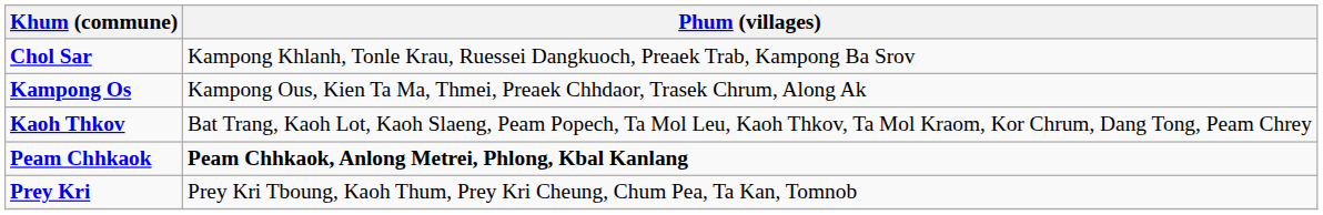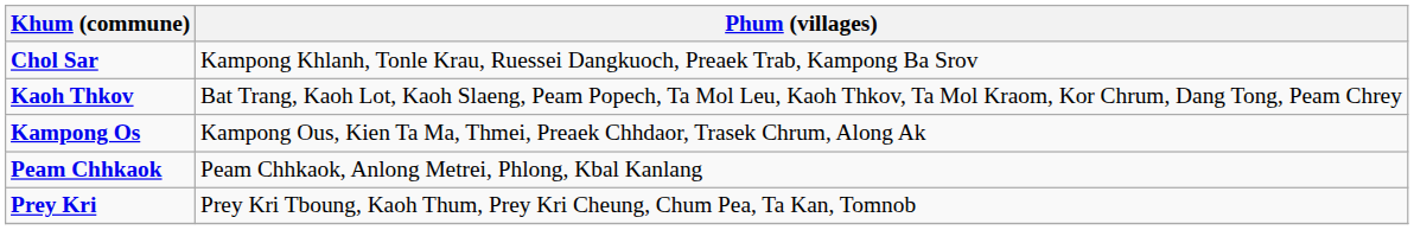rows swapped: Kaoh Thkov <-> Kampong Os
Peam Chhkaok | Phum (villages): bold -> normal
